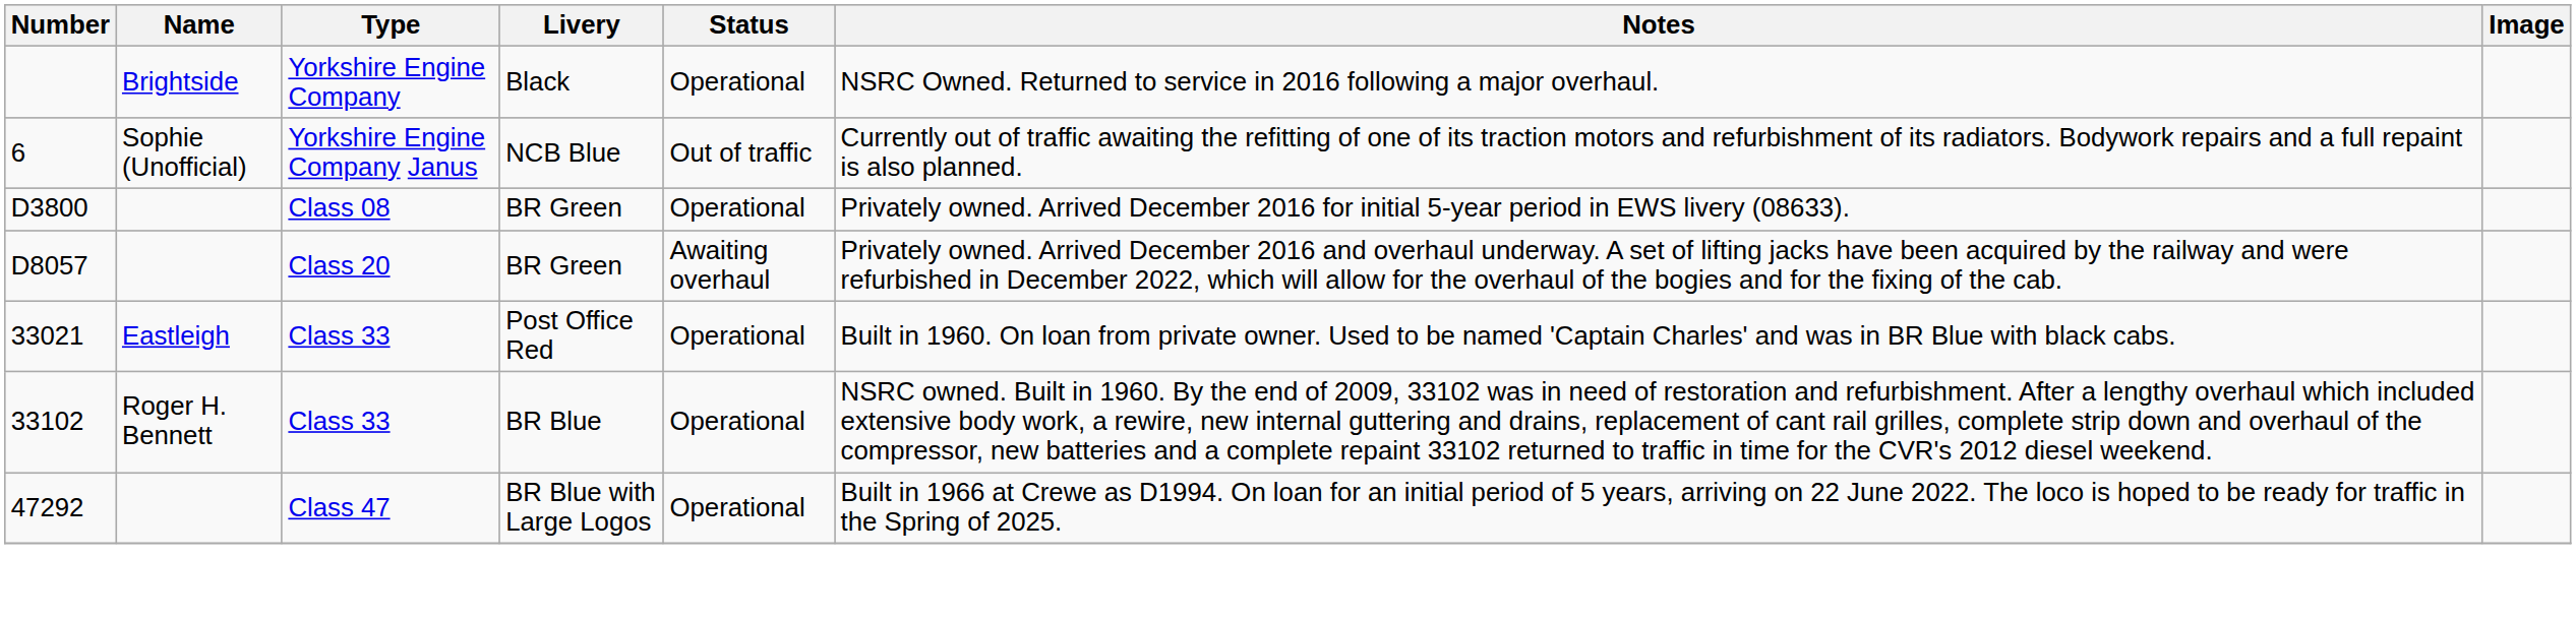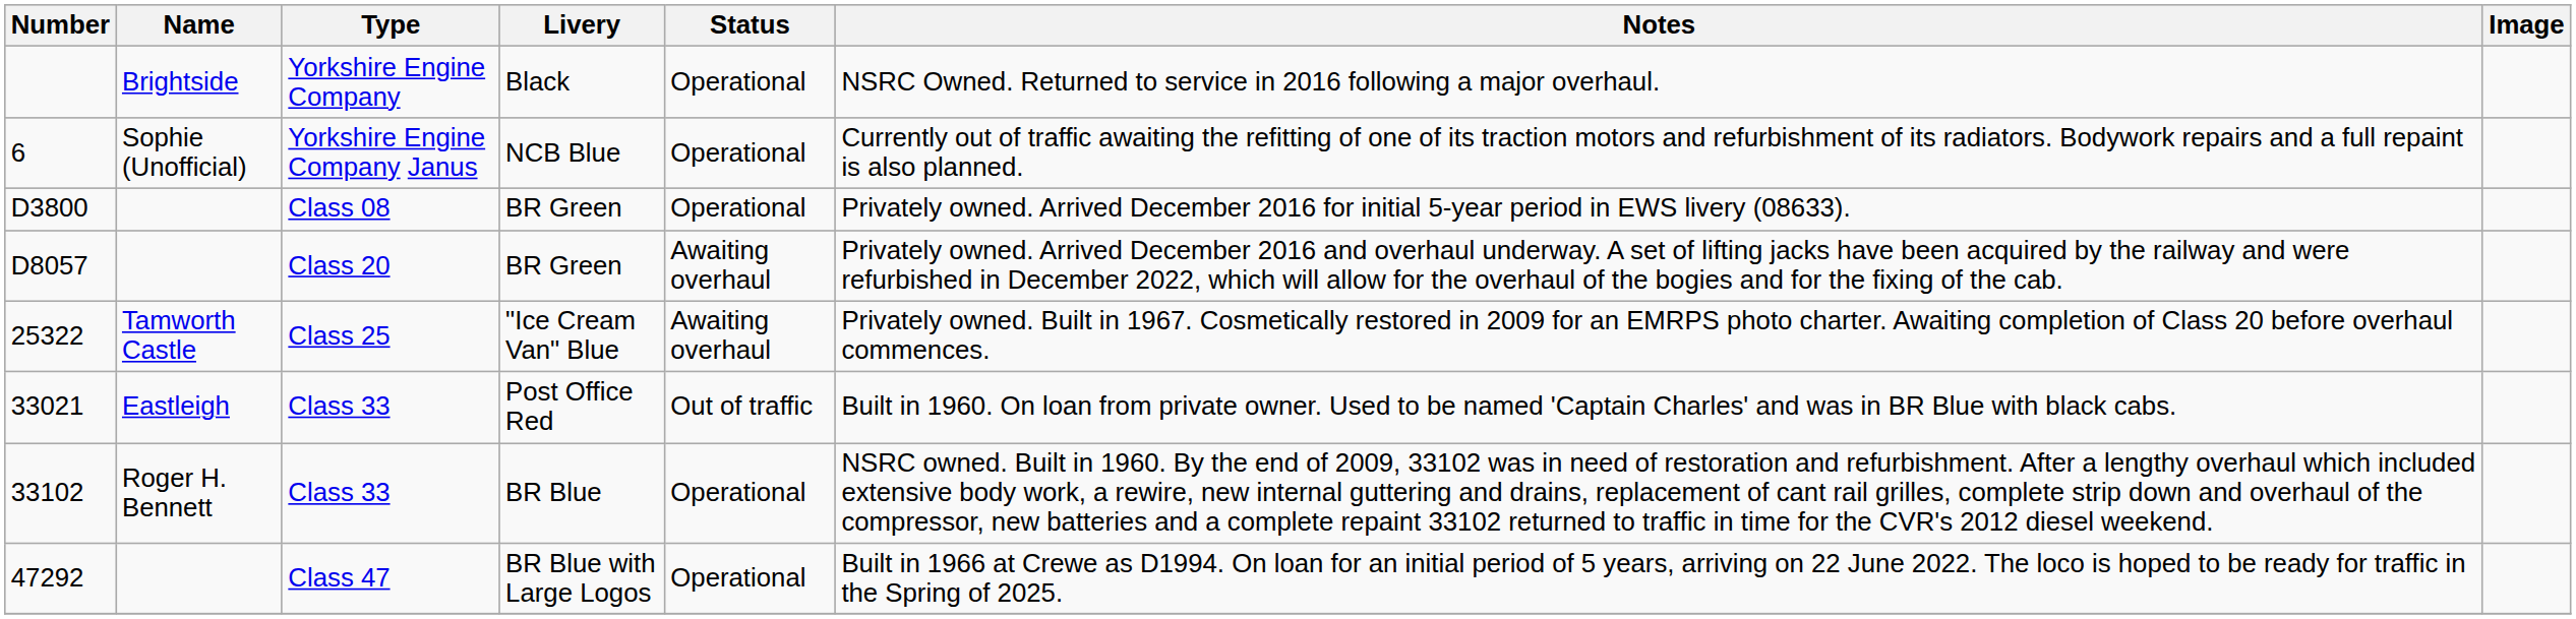6 | Status: Out of traffic -> Operational
+ row: 25322 | Tamworth Castle | Class 25 | "Ice Cream Van" Blue | Awaiting overhaul | Privately owned. Built in 1967. Cosmetically restored in 2009 for an EMRPS photo charter. Awaiting completion of Class 20 before overhaul commences.
33021 | Status: Operational -> Out of traffic
